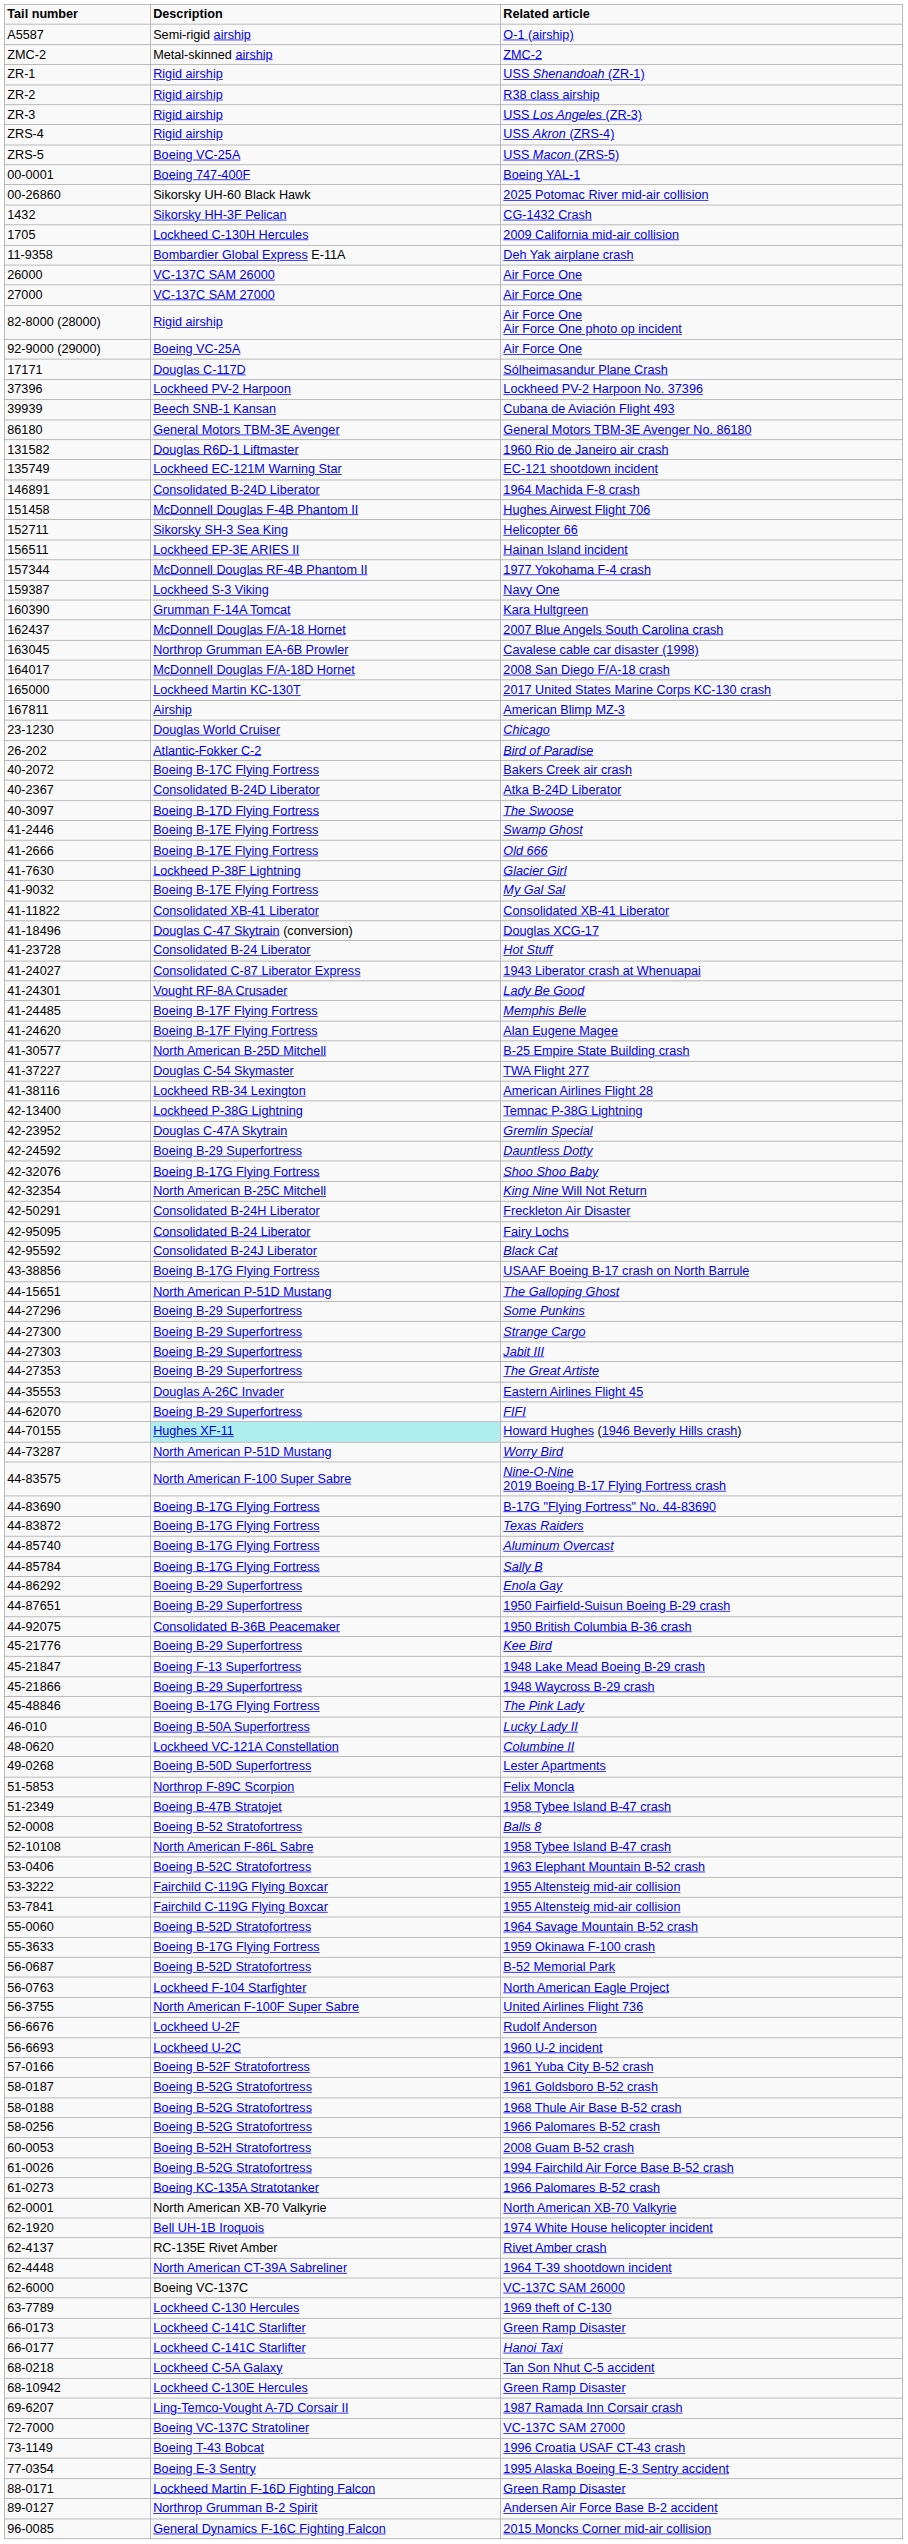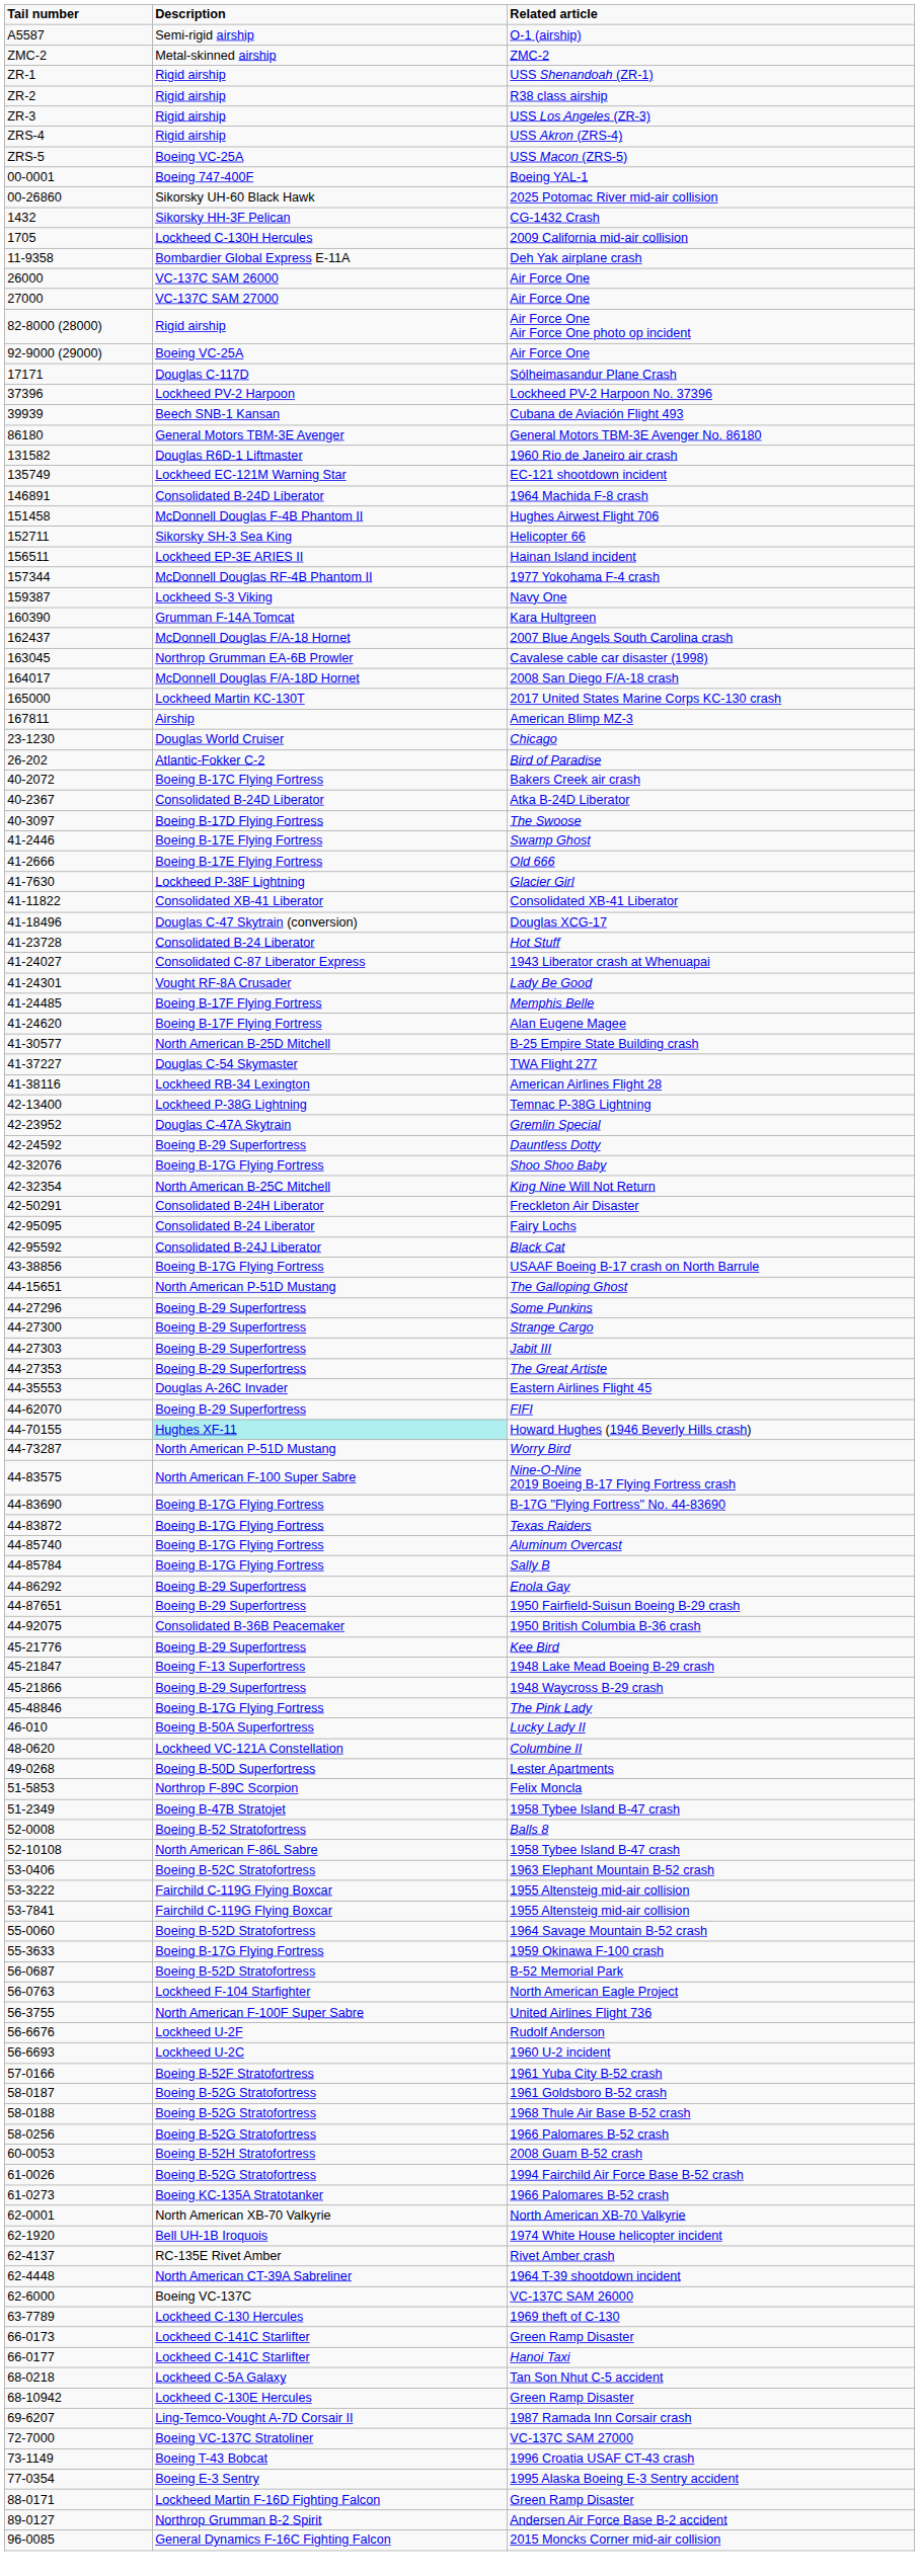- row: 41-9032 | Boeing B-17E Flying Fortress | My Gal Sal
